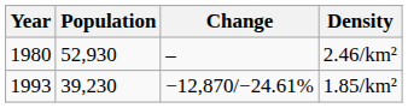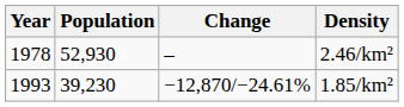2.46/km² | Year: 1980 -> 1978
